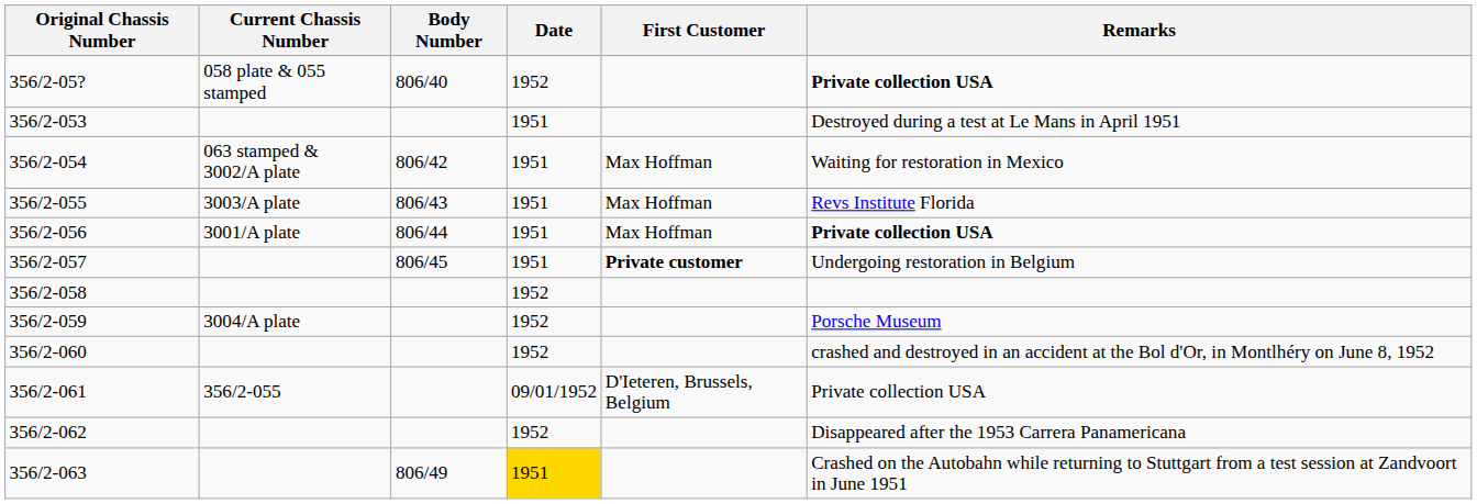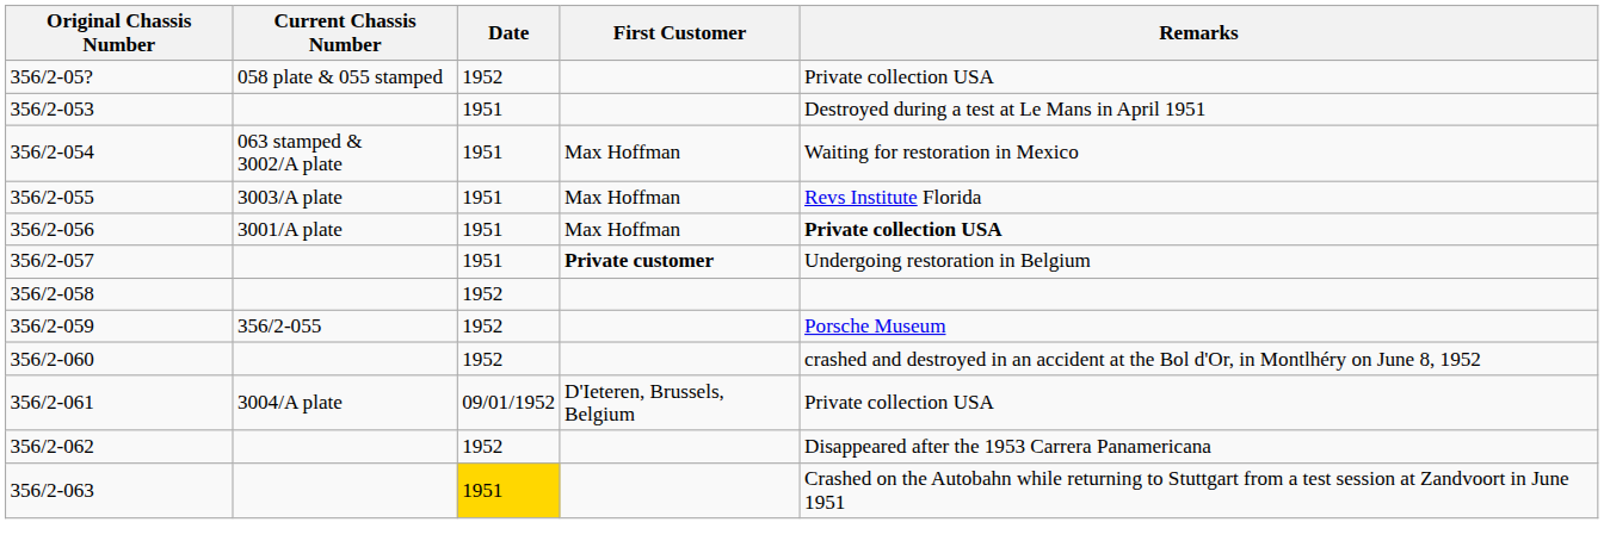- column: Body Number | 806/40 | 806/42 | 806/43 | 806/44 | 806/45 | 806/49
356/2-05? | Remarks: bold -> normal
356/2-059 | Current Chassis Number: 3004/A plate -> 356/2-055
356/2-061 | Current Chassis Number: 356/2-055 -> 3004/A plate
